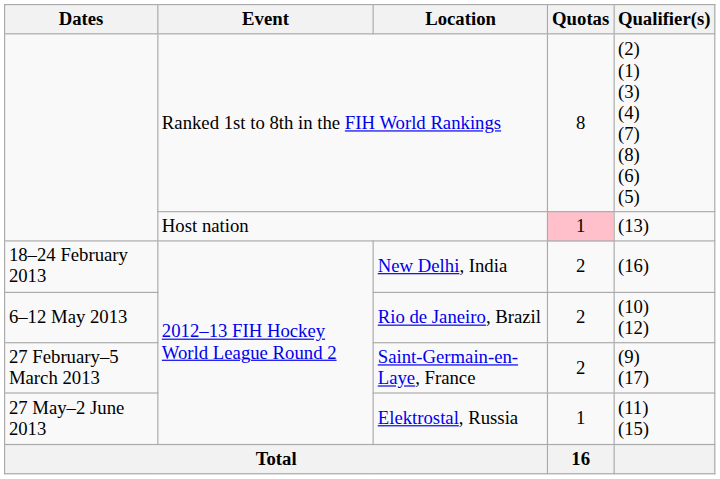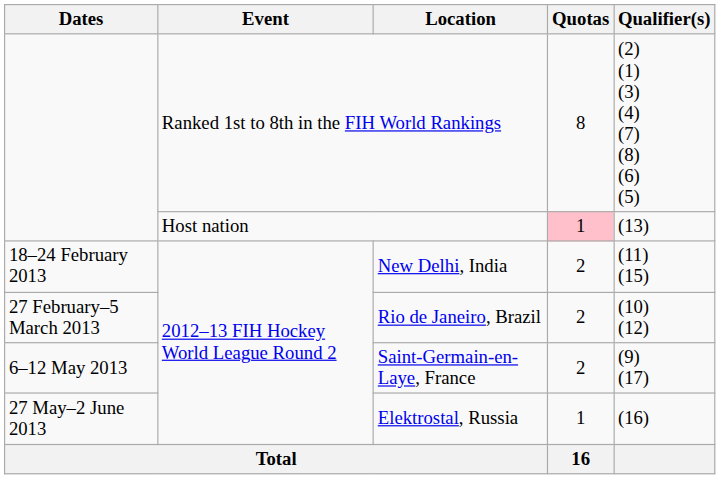New Delhi, India | Qualifier(s): (16) -> (11) (15)
Rio de Janeiro, Brazil | Dates: 6–12 May 2013 -> 27 February–5 March 2013
Saint-Germain-en-Laye, France | Dates: 27 February–5 March 2013 -> 6–12 May 2013
Elektrostal, Russia | Qualifier(s): (11) (15) -> (16)
